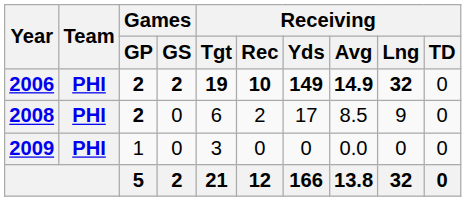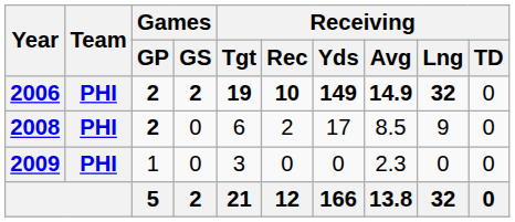2009 | Receiving / Avg: 0.0 -> 2.3
